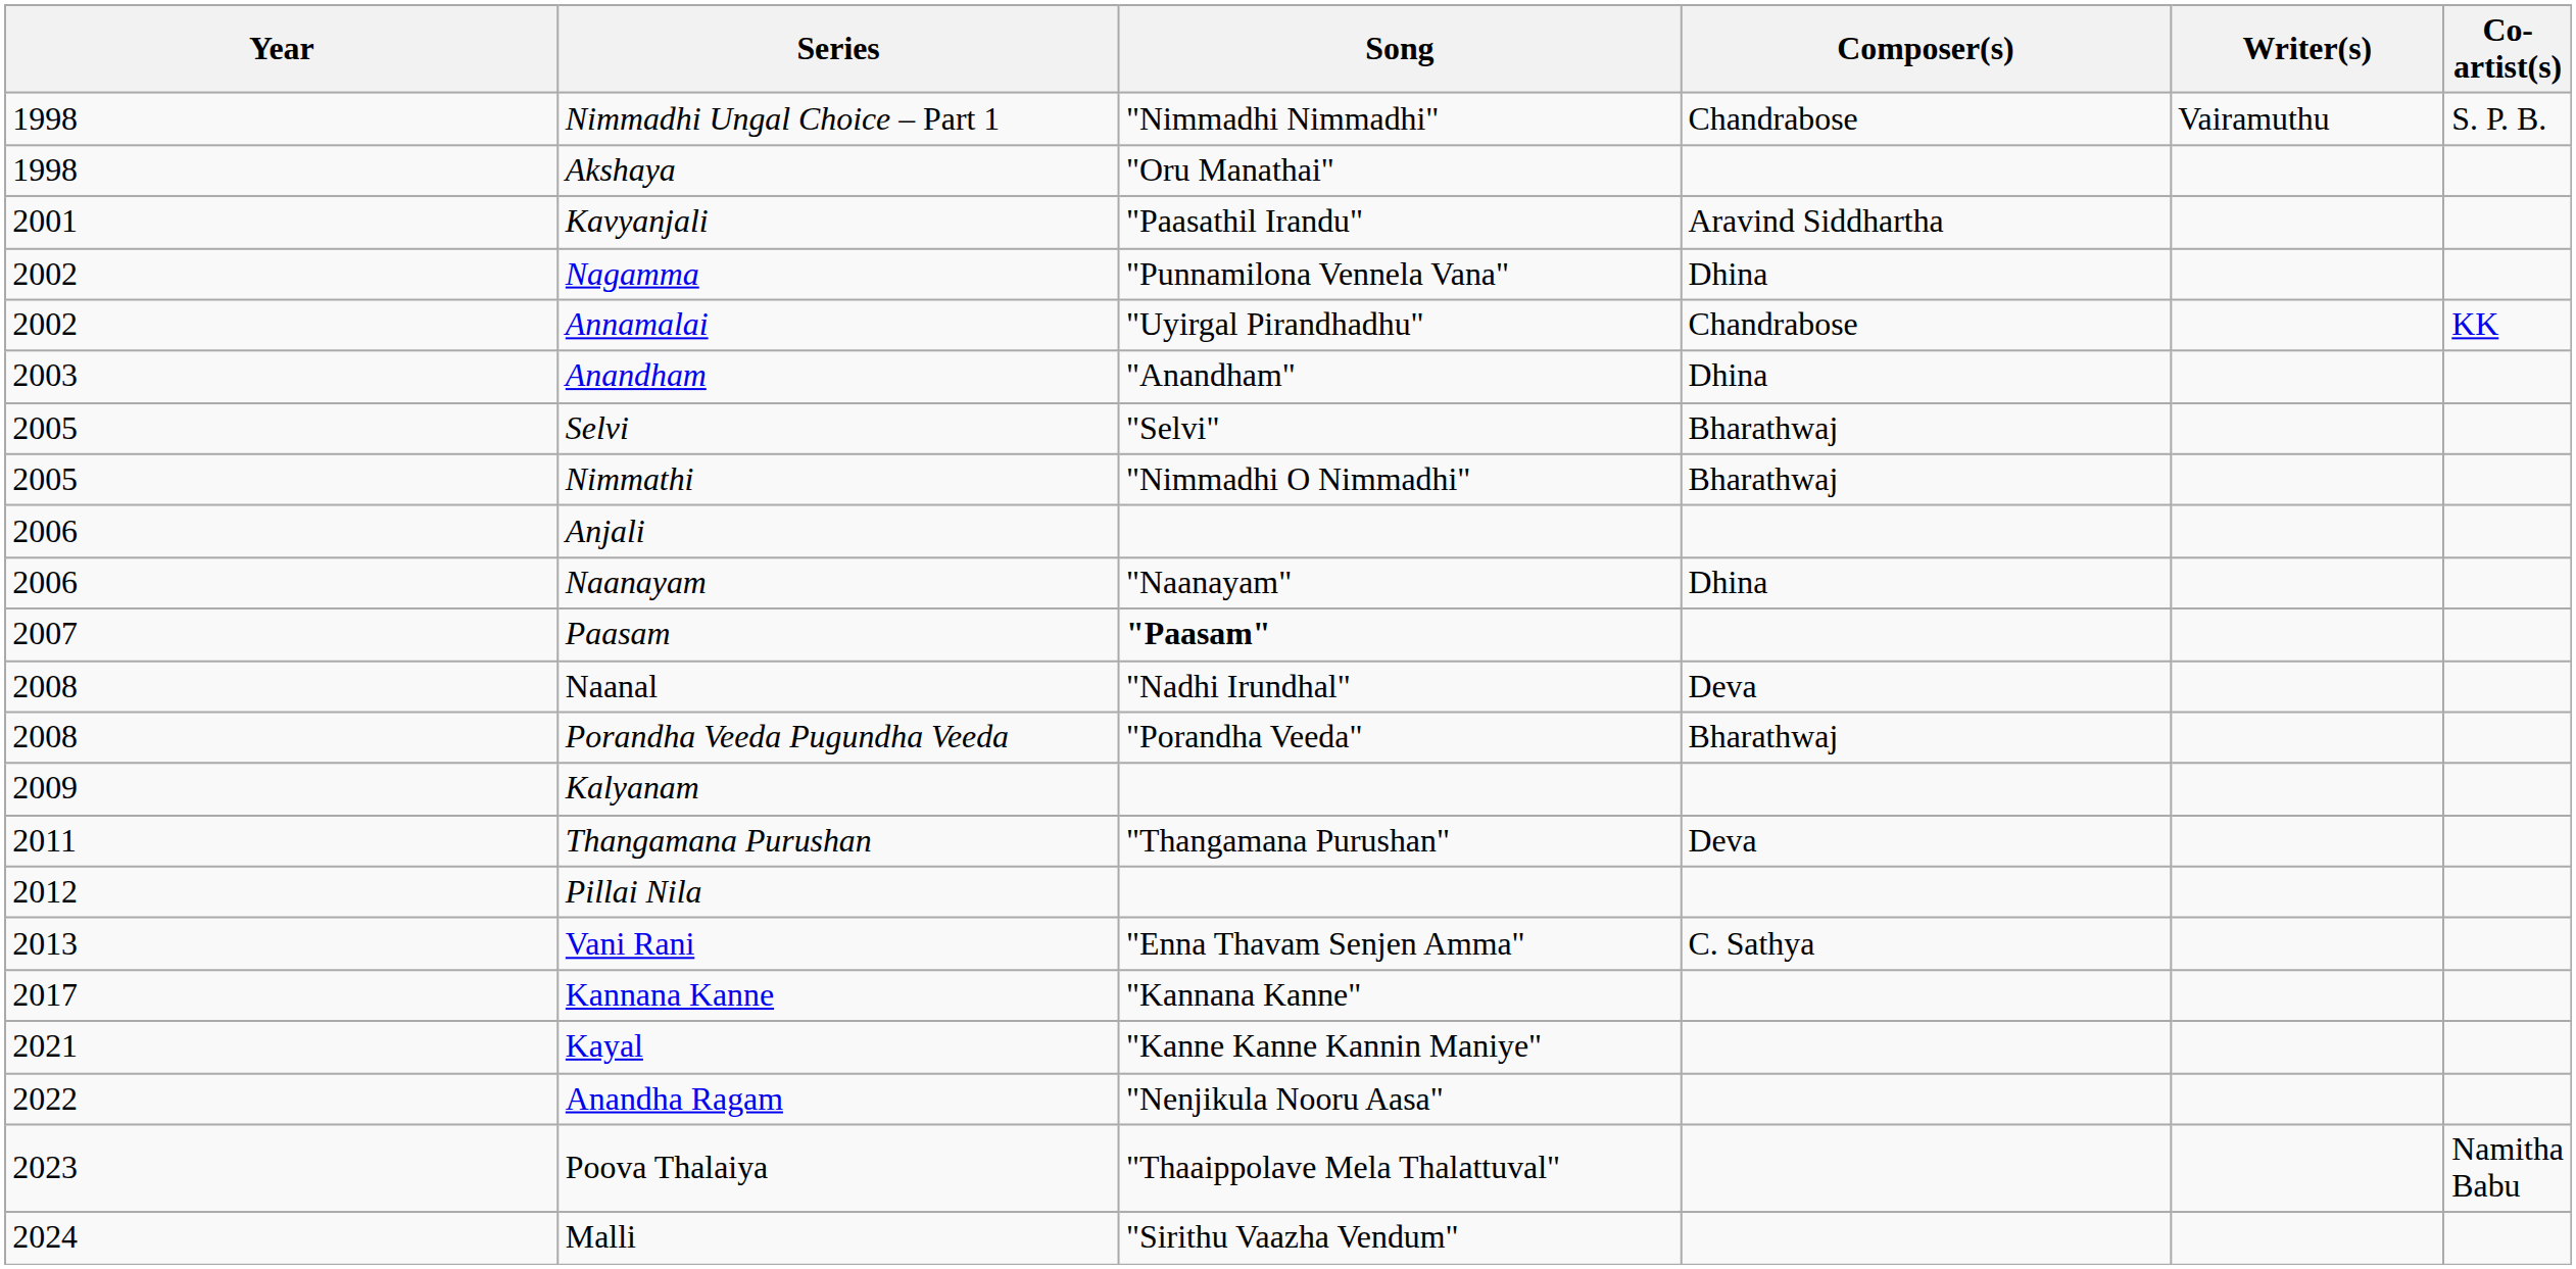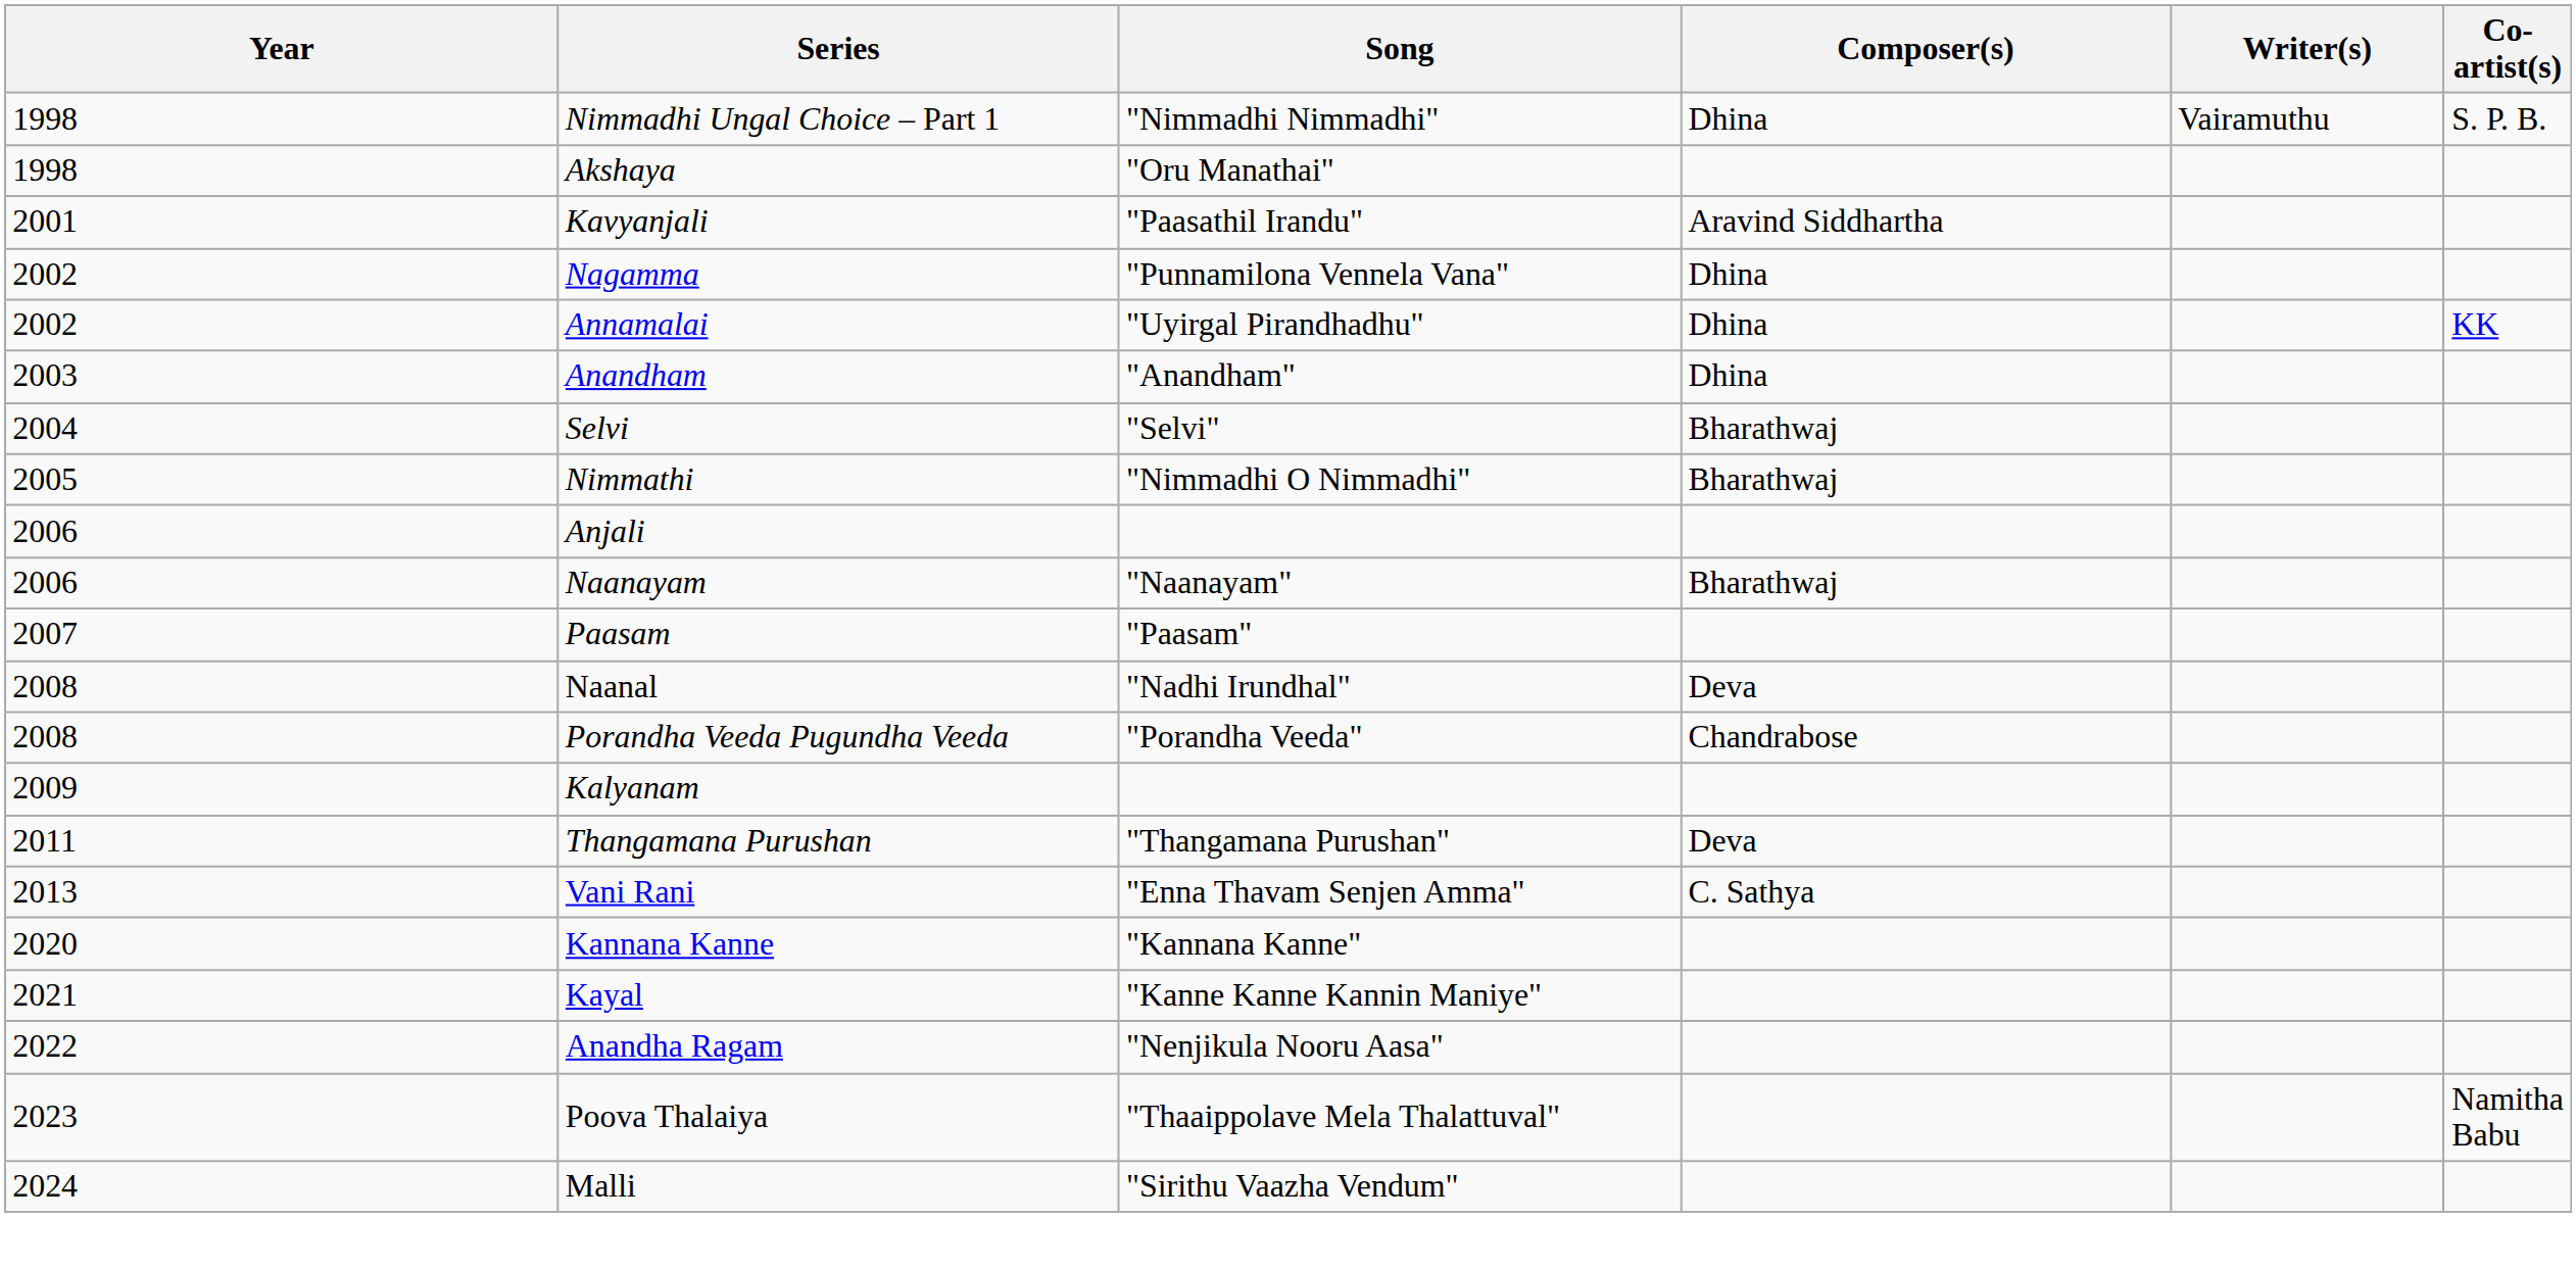Nimmadhi Ungal Choice – Part 1 | Composer(s): Chandrabose -> Dhina
Annamalai | Composer(s): Chandrabose -> Dhina
Selvi | Year: 2005 -> 2004
Naanayam | Composer(s): Dhina -> Bharathwaj
Paasam | Song: bold -> normal
Porandha Veeda Pugundha Veeda | Composer(s): Bharathwaj -> Chandrabose
- row: 2012 | Pillai Nila
Kannana Kanne | Year: 2017 -> 2020
